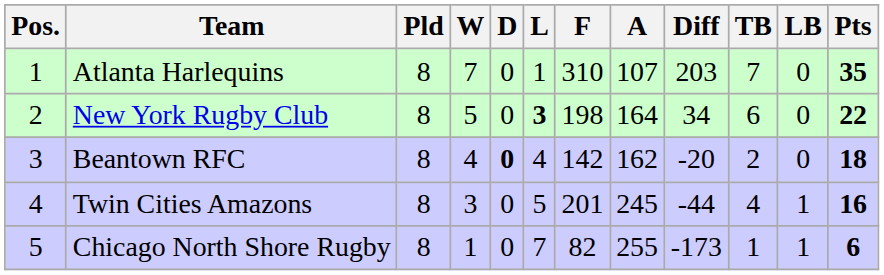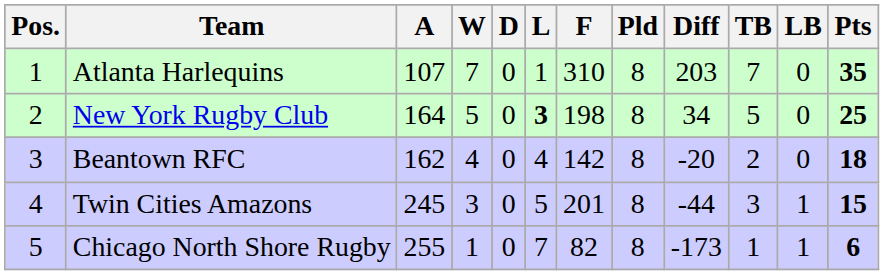columns swapped: Pld <-> A
New York Rugby Club | TB: 6 -> 5
New York Rugby Club | Pts: 22 -> 25
Beantown RFC | D: bold -> normal
Twin Cities Amazons | TB: 4 -> 3
Twin Cities Amazons | Pts: 16 -> 15
